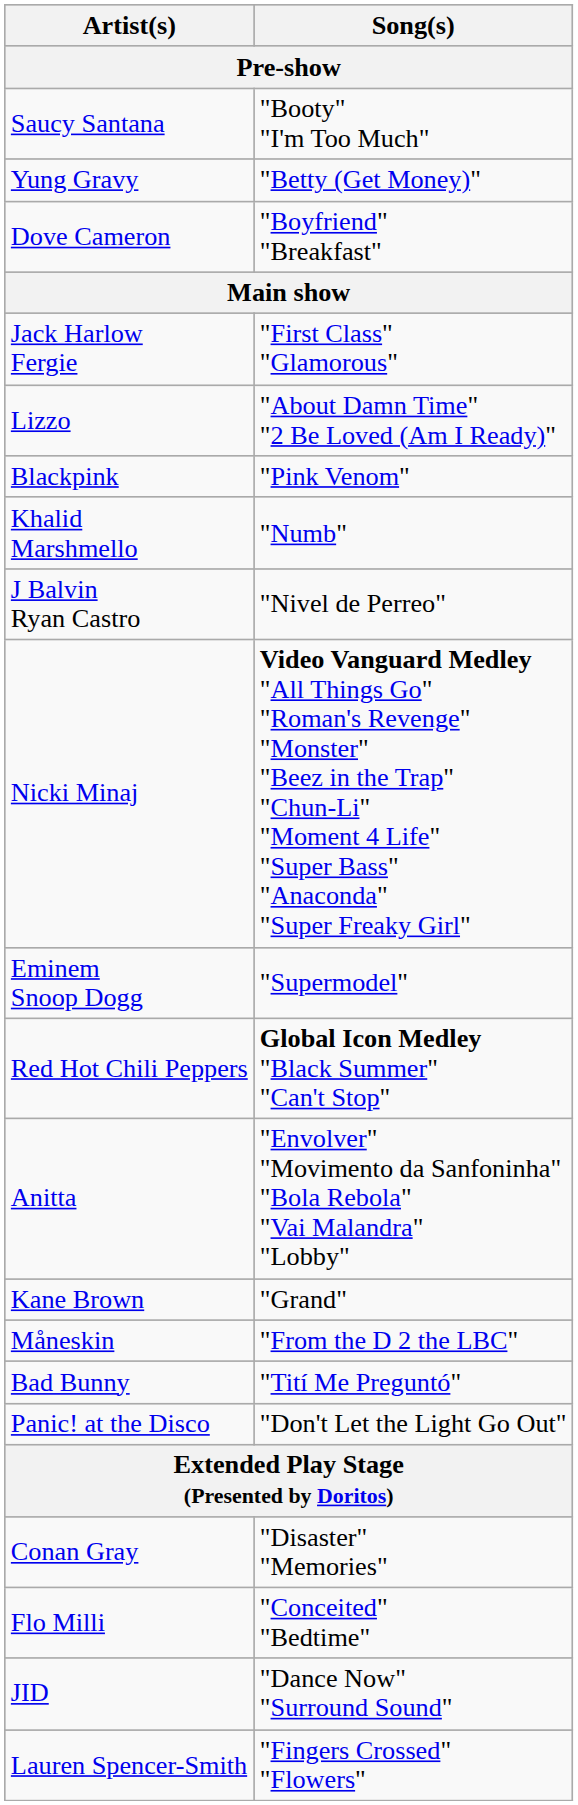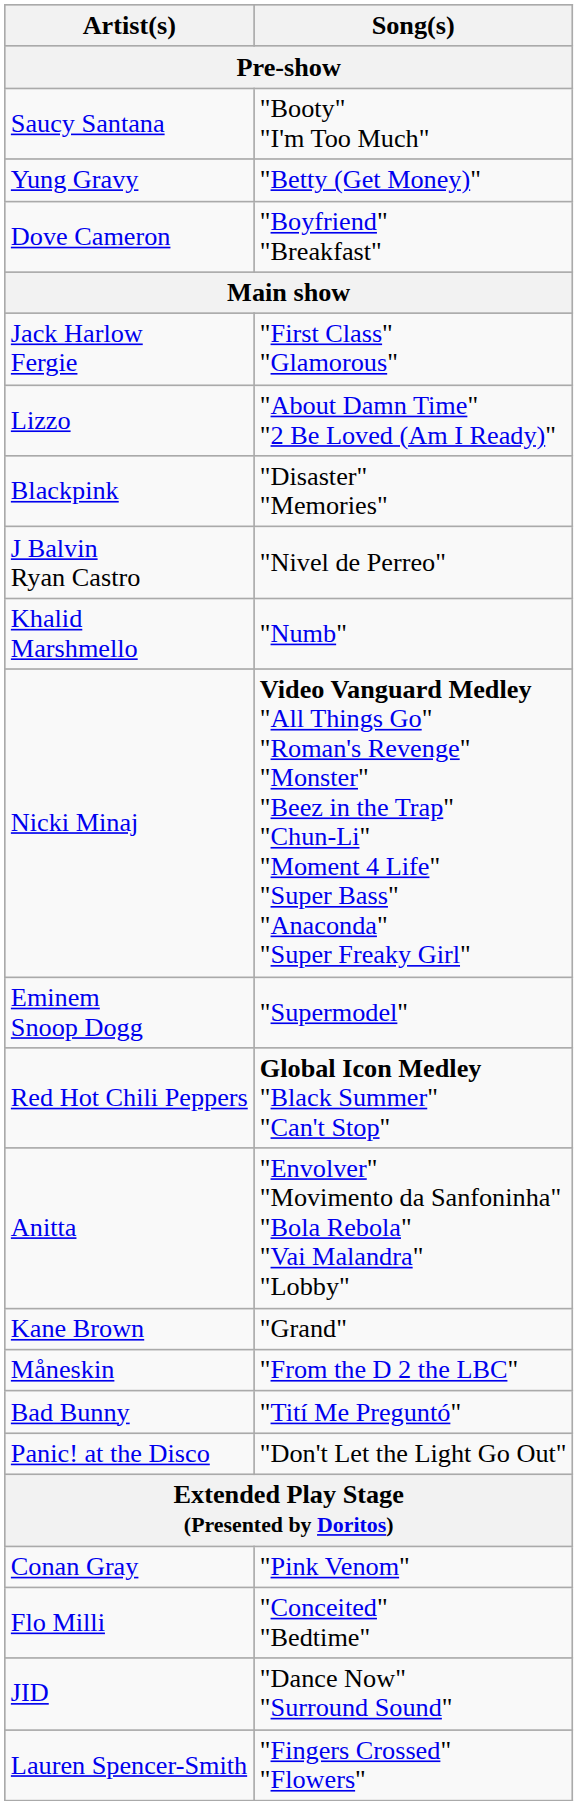Blackpink | Song(s): "Pink Venom" -> "Disaster" "Memories"
rows swapped: J Balvin Ryan Castro <-> Khalid Marshmello
Conan Gray | Song(s): "Disaster" "Memories" -> "Pink Venom"
